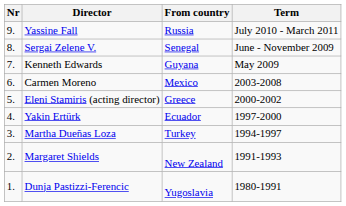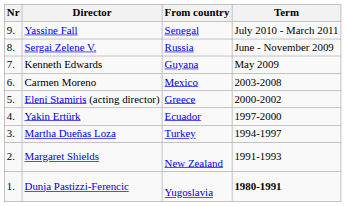Yassine Fall | From country: Russia -> Senegal
Sergai Zelene V. | From country: Senegal -> Russia
Dunja Pastizzi-Ferencic | Term: normal -> bold
